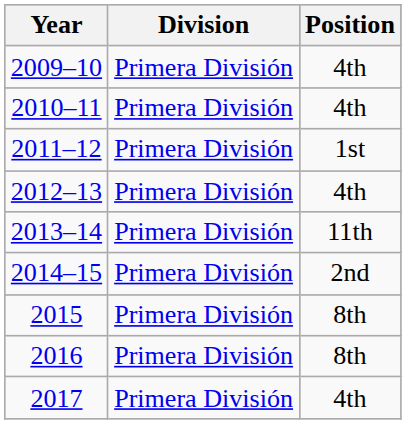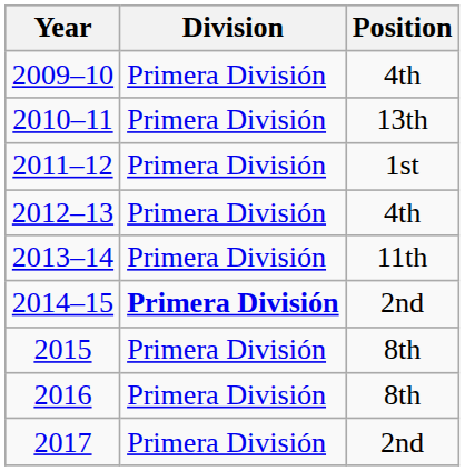2010–11 | Position: 4th -> 13th
2014–15 | Division: normal -> bold
2017 | Position: 4th -> 2nd
